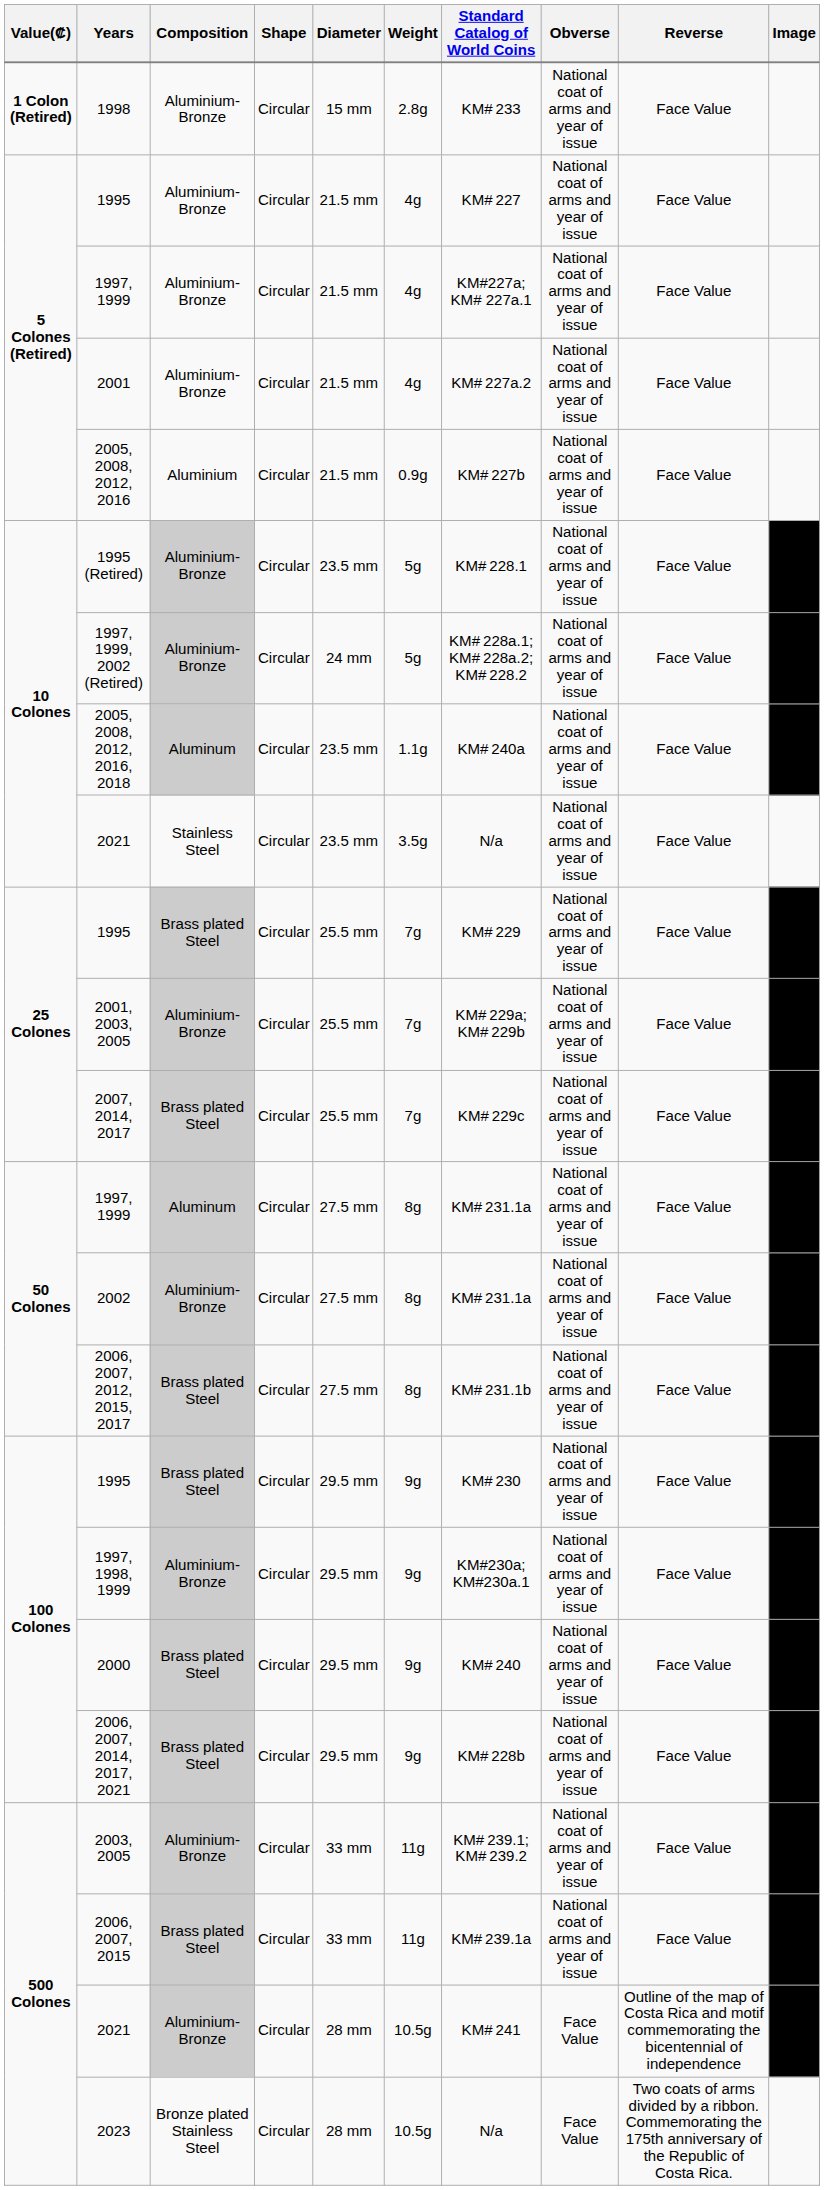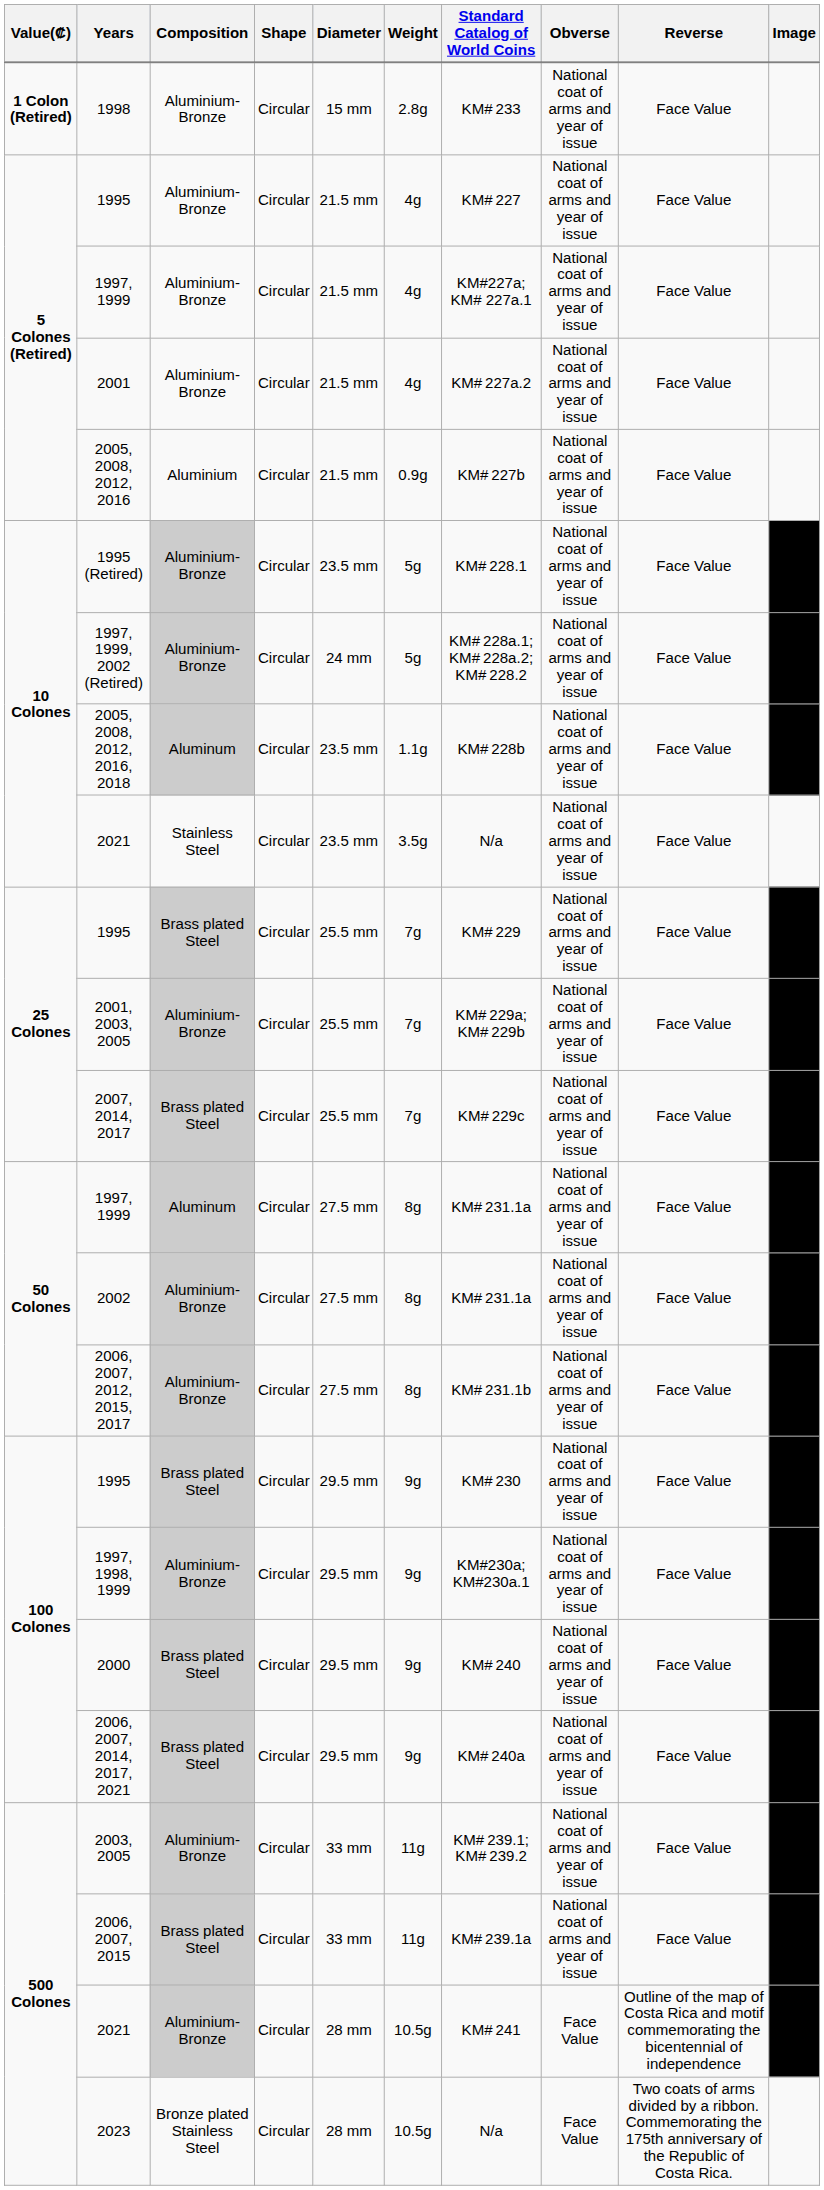2005, 2008, 2012, 2016, 2018 | Standard Catalog of World Coins: KM# 240a -> KM# 228b
2006, 2007, 2012, 2015, 2017 | Composition: Brass plated Steel -> Aluminium-Bronze
2006, 2007, 2014, 2017, 2021 | Standard Catalog of World Coins: KM# 228b -> KM# 240a
